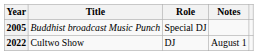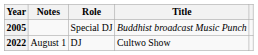columns swapped: Title <-> Notes
